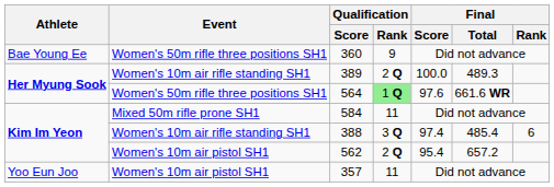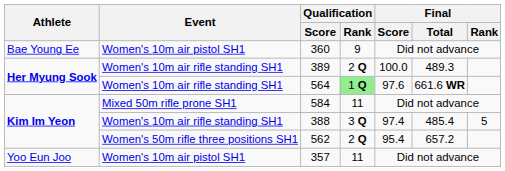360 | Event: Women's 50m rifle three positions SH1 -> Women's 10m air pistol SH1
564 | Event: Women's 50m rifle three positions SH1 -> Women's 10m air rifle standing SH1
388 | Final / Rank: 6 -> 5
562 | Event: Women's 10m air pistol SH1 -> Women's 50m rifle three positions SH1
